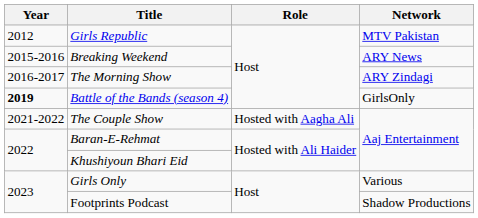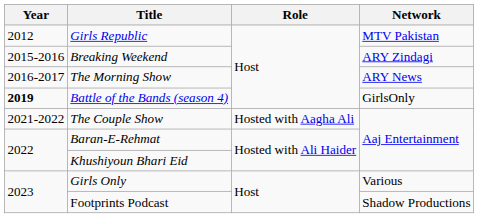Breaking Weekend | Network: ARY News -> ARY Zindagi
The Morning Show | Network: ARY Zindagi -> ARY News
